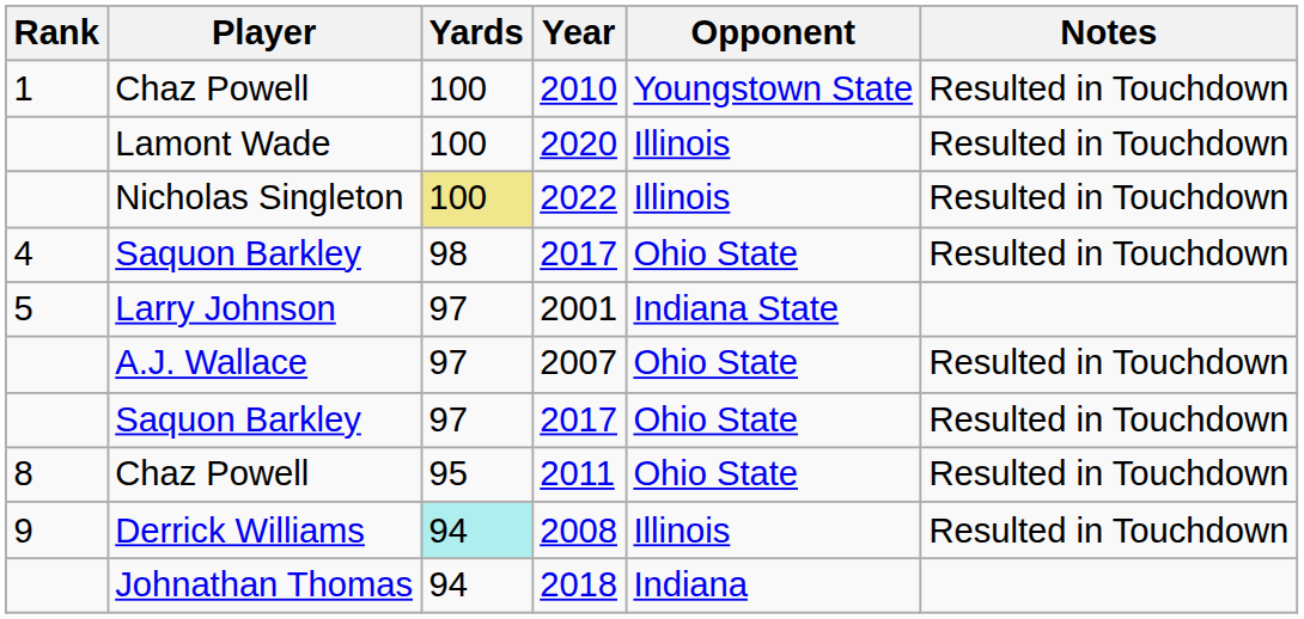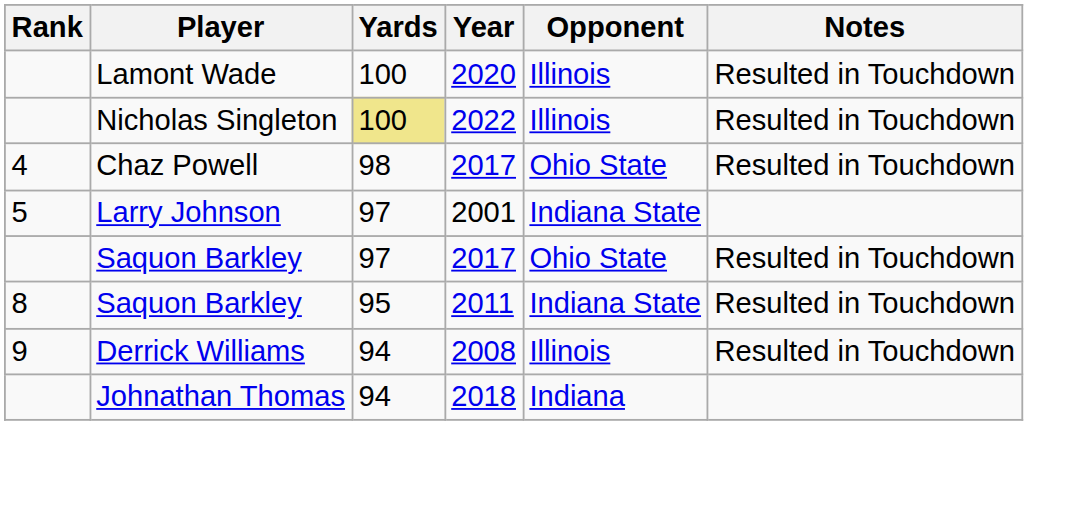- row: 1 | Chaz Powell | 100 | 2010 | Youngstown State | Resulted in Touchdown
4 / 2017 | Player: Saquon Barkley -> Chaz Powell
- row: A.J. Wallace | 97 | 2007 | Ohio State | Resulted in Touchdown
2011 | Player: Chaz Powell -> Saquon Barkley
2011 | Opponent: Ohio State -> Indiana State
2008 | Yards: paleturquoise background -> no background
